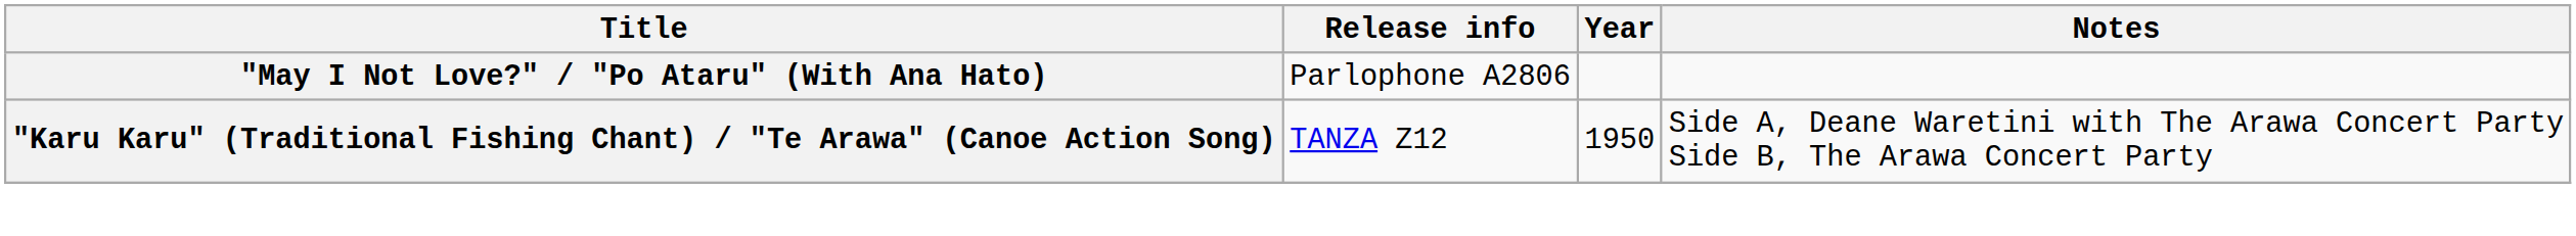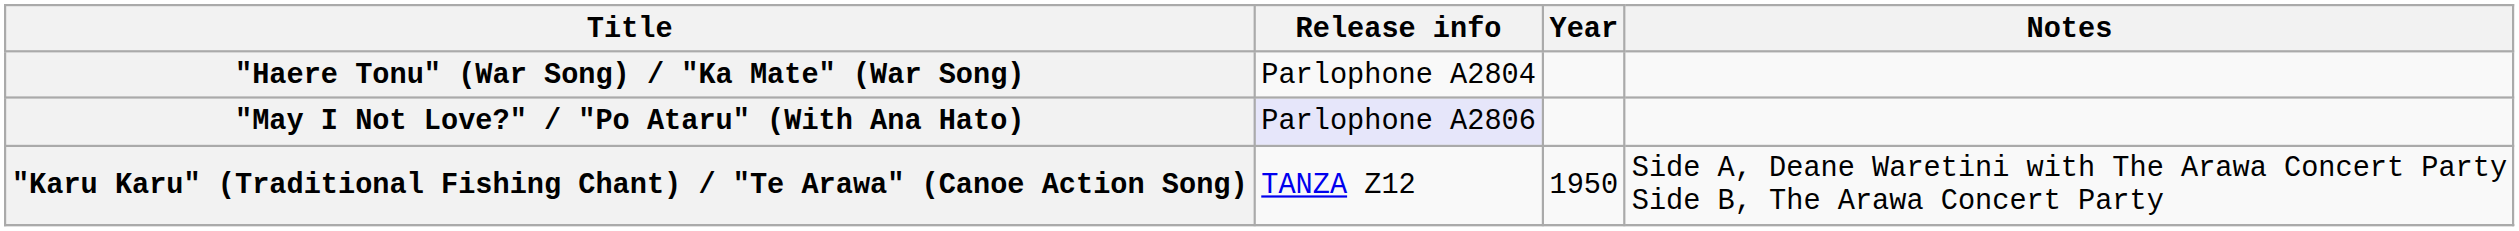+ row: "Haere Tonu" (War Song) / "Ka Mate" (War Song) | Parlophone A2804
"May I Not Love?" / "Po Ataru" (With Ana Hato) | Release info: no background -> lavender background
